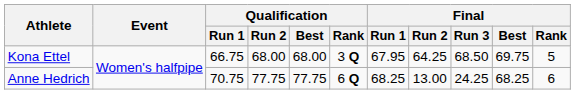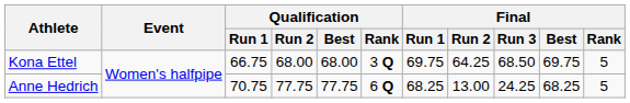Kona Ettel | Final / Run 1: 67.95 -> 69.75
Anne Hedrich | Final / Rank: 6 -> 5
